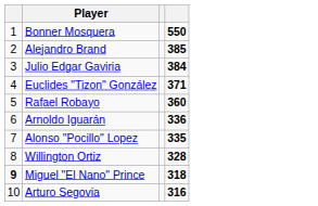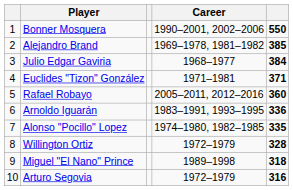+ column: Career | 1990–2001, 2002–2006 | 1969–1978, 1981–1982 | 1968–1977 | 1971–1981 | 2005–2011, 2012–2016 | 1983–1991, 1993–1995 | 1974–1980, 1982–1985 | 1972–1979 | 1989–1998 | 1972–1979
Miguel "El Nano" Prince | column 1: bold -> normal
